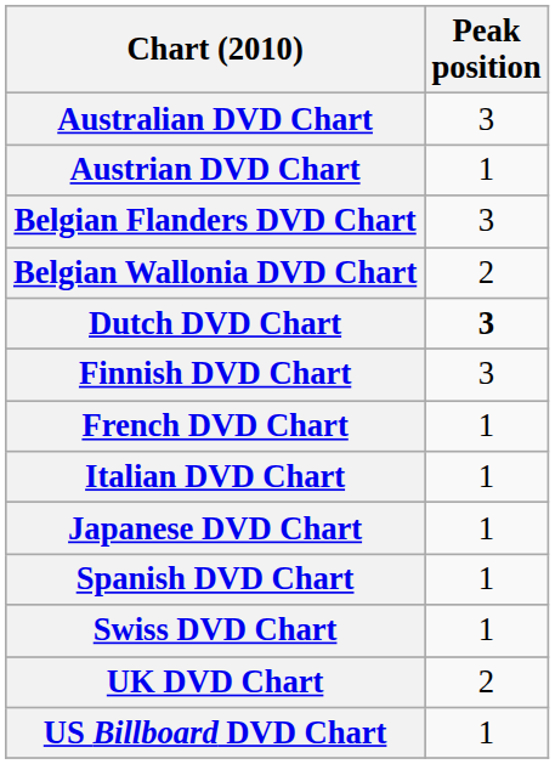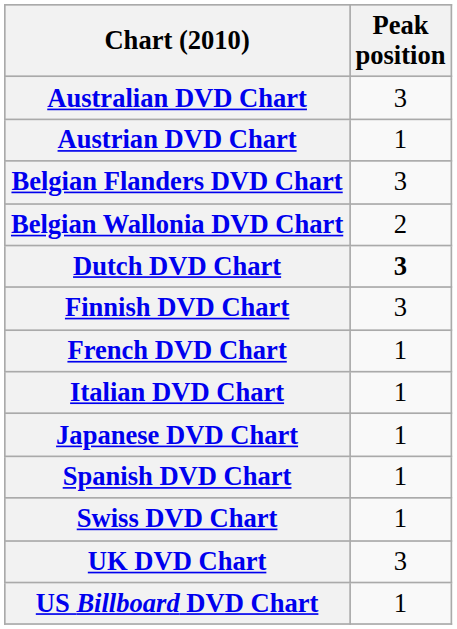UK DVD Chart | Peak position: 2 -> 3
